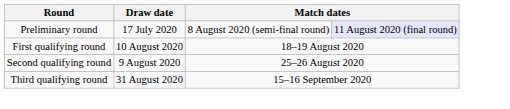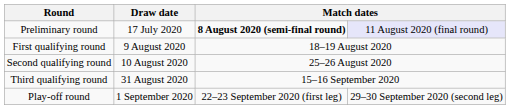Preliminary round | column 3: normal -> bold
First qualifying round | Draw date: 10 August 2020 -> 9 August 2020
Second qualifying round | Draw date: 9 August 2020 -> 10 August 2020
+ row: Play-off round | 1 September 2020 | 22–23 September 2020 (first leg) | 29–30 September 2020 (second leg)
